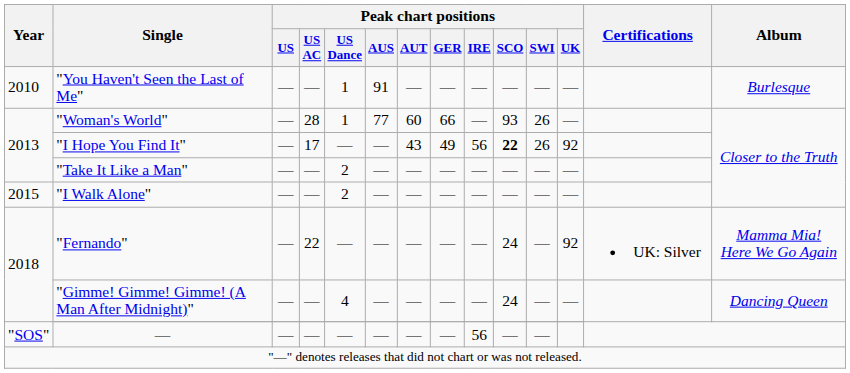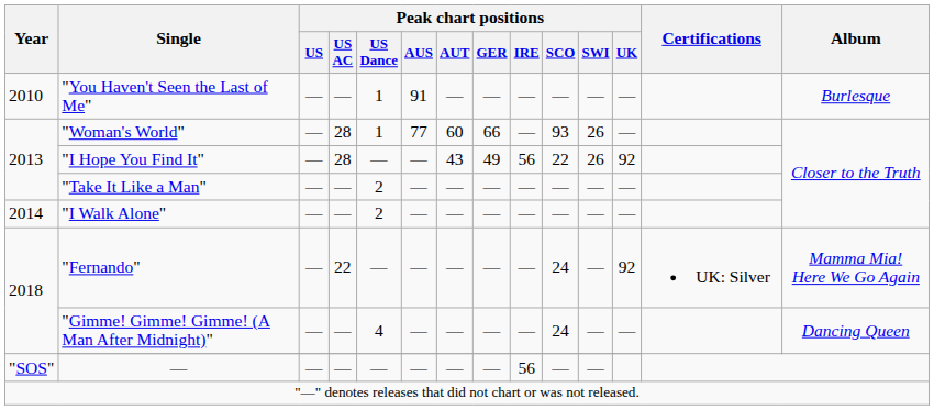"I Hope You Find It" | Peak chart positions / US AC: 17 -> 28
"I Hope You Find It" | Peak chart positions / SCO: bold -> normal
"I Walk Alone" | Year: 2015 -> 2014
